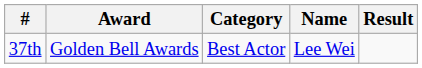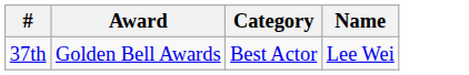- column: Result
